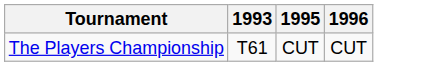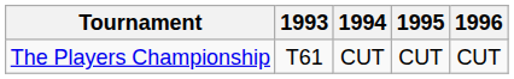+ column: 1994 | CUT
